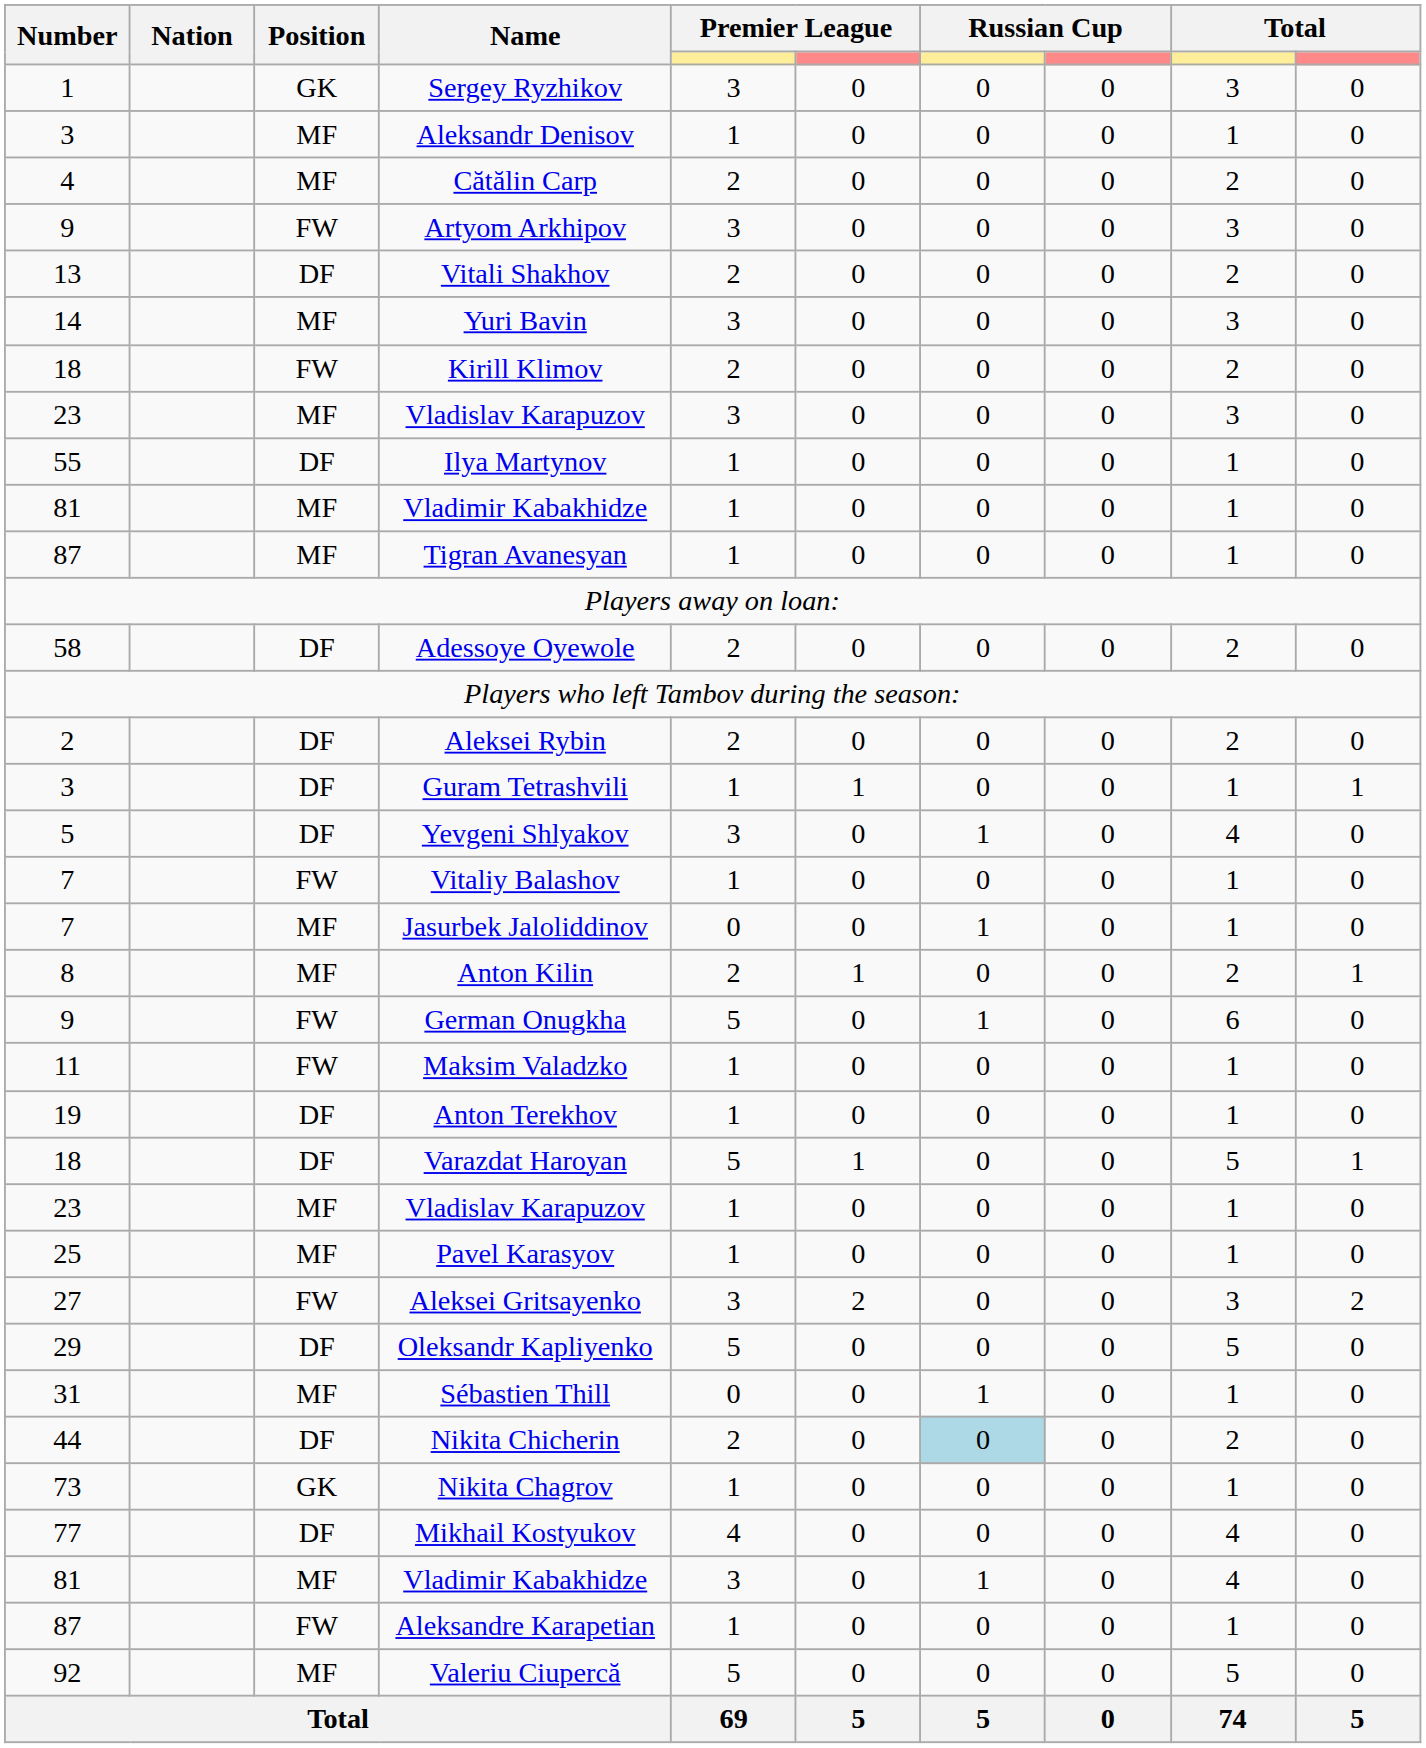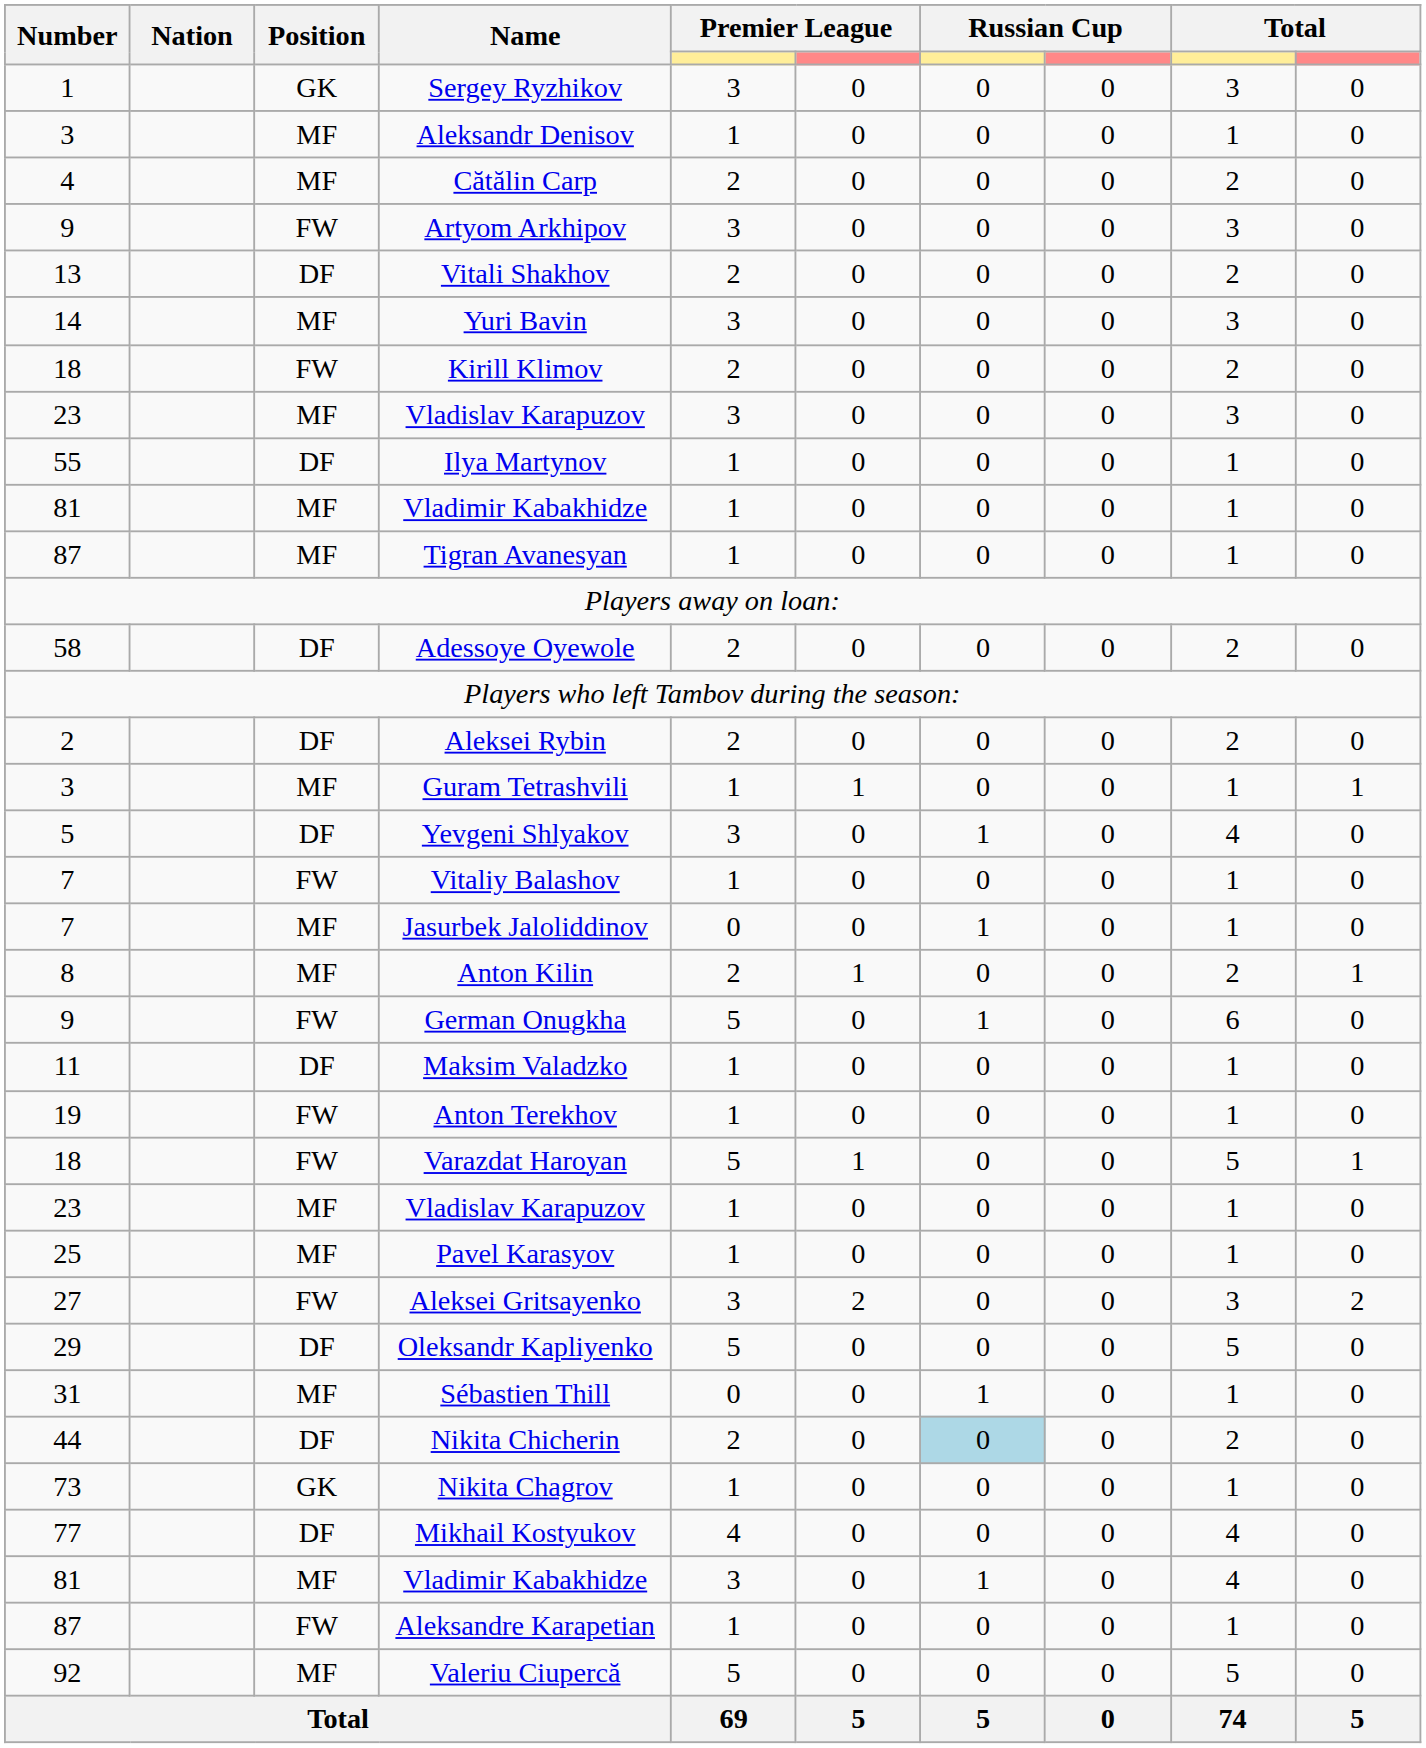Guram Tetrashvili | Position: DF -> MF
Maksim Valadzko | Position: FW -> DF
Anton Terekhov | Position: DF -> FW
Varazdat Haroyan | Position: DF -> FW
